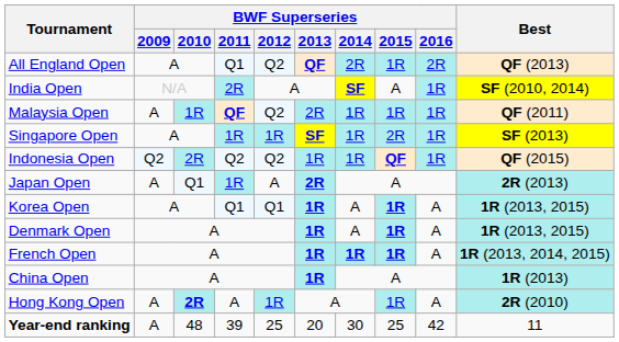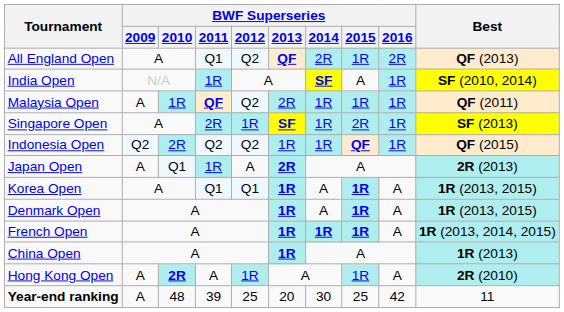India Open | BWF Superseries / 2011: 2R -> 1R
Singapore Open | BWF Superseries / 2011: 1R -> 2R
